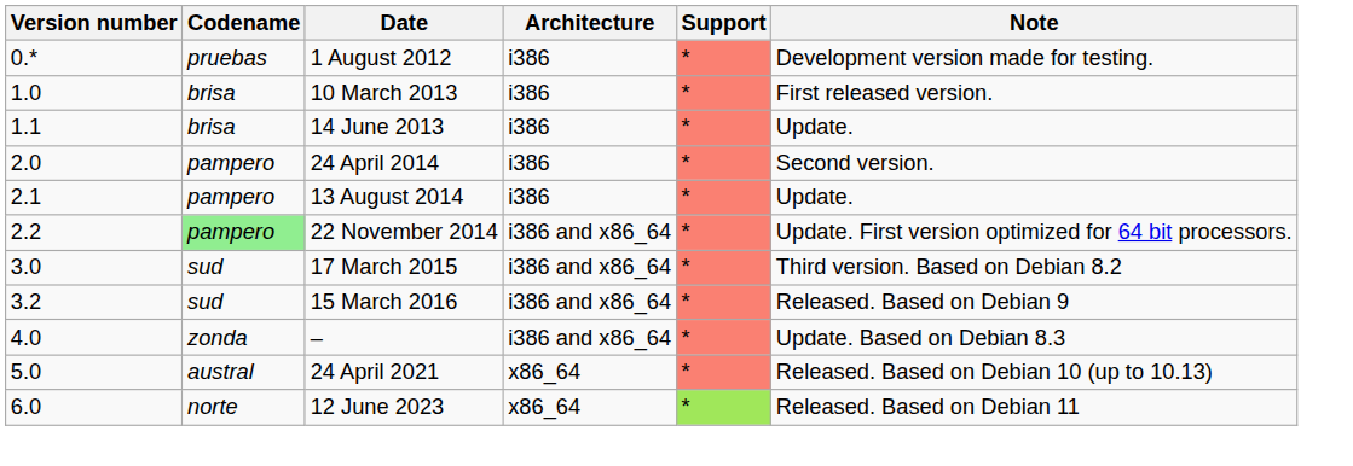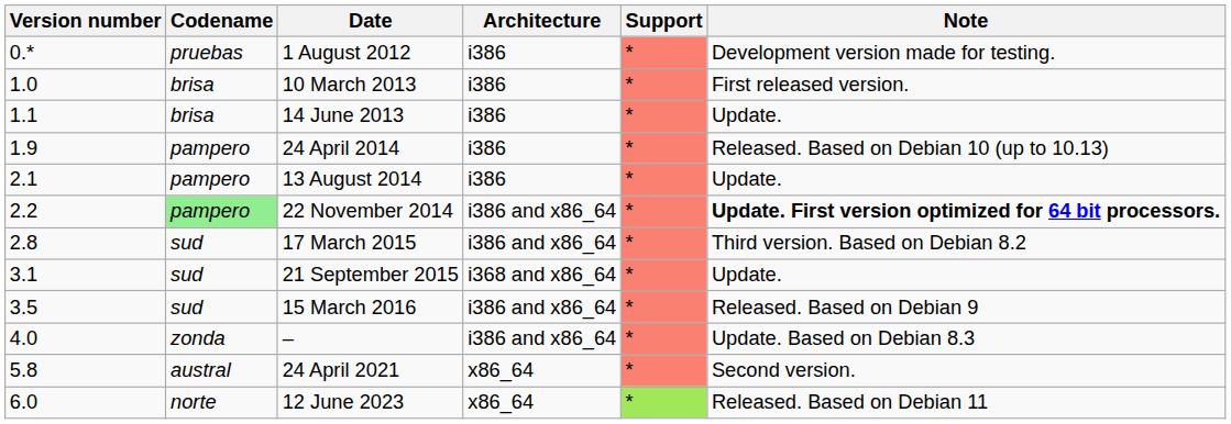24 April 2014 | Version number: 2.0 -> 1.9
24 April 2014 | Note: Second version. -> Released. Based on Debian 10 (up to 10.13)
22 November 2014 | Note: normal -> bold
17 March 2015 | Version number: 3.0 -> 2.8
+ row: 3.1 | sud | 21 September 2015 | i368 and x86_64 | * | Update.
15 March 2016 | Version number: 3.2 -> 3.5
24 April 2021 | Version number: 5.0 -> 5.8
24 April 2021 | Note: Released. Based on Debian 10 (up to 10.13) -> Second version.
